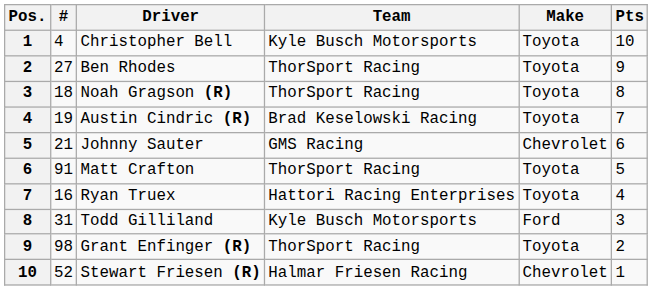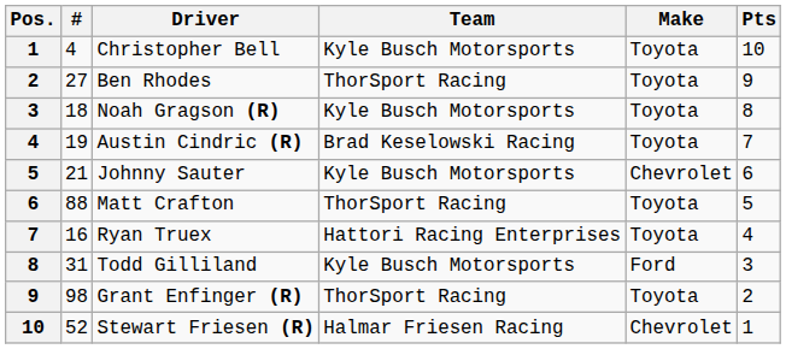Noah Gragson (R) | Team: ThorSport Racing -> Kyle Busch Motorsports
Johnny Sauter | Team: GMS Racing -> Kyle Busch Motorsports
Matt Crafton | #: 91 -> 88
